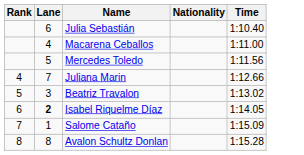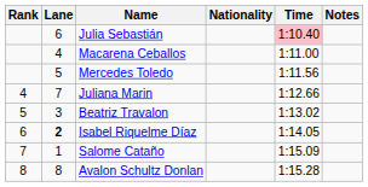+ column: Notes
Julia Sebastián | Time: no background -> pink background
